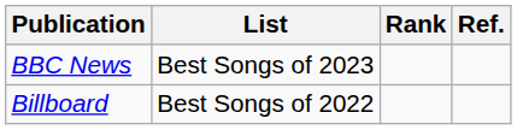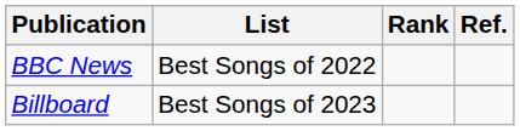BBC News | List: Best Songs of 2023 -> Best Songs of 2022
Billboard | List: Best Songs of 2022 -> Best Songs of 2023
